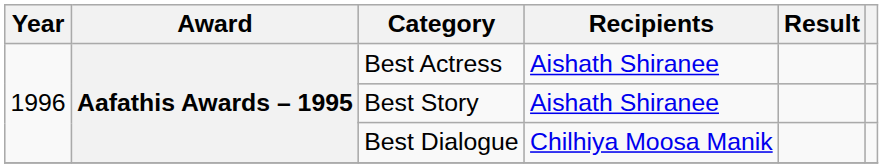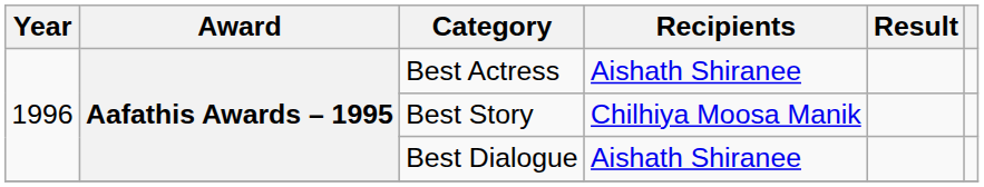Best Story | Recipients: Aishath Shiranee -> Chilhiya Moosa Manik
Best Dialogue | Recipients: Chilhiya Moosa Manik -> Aishath Shiranee
